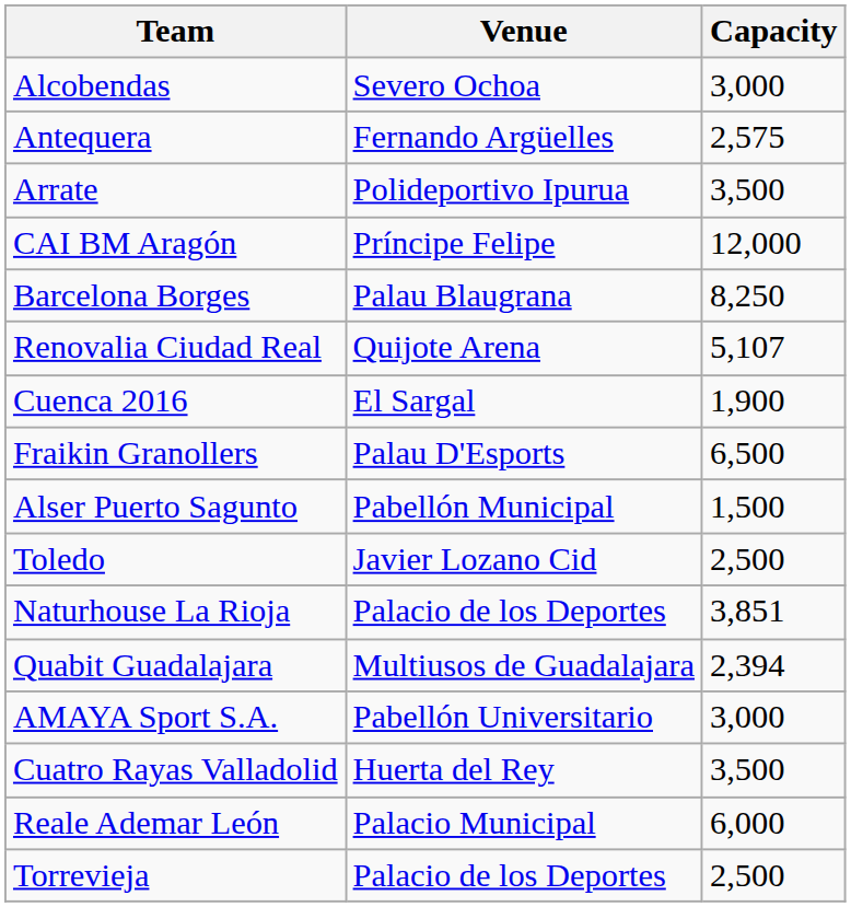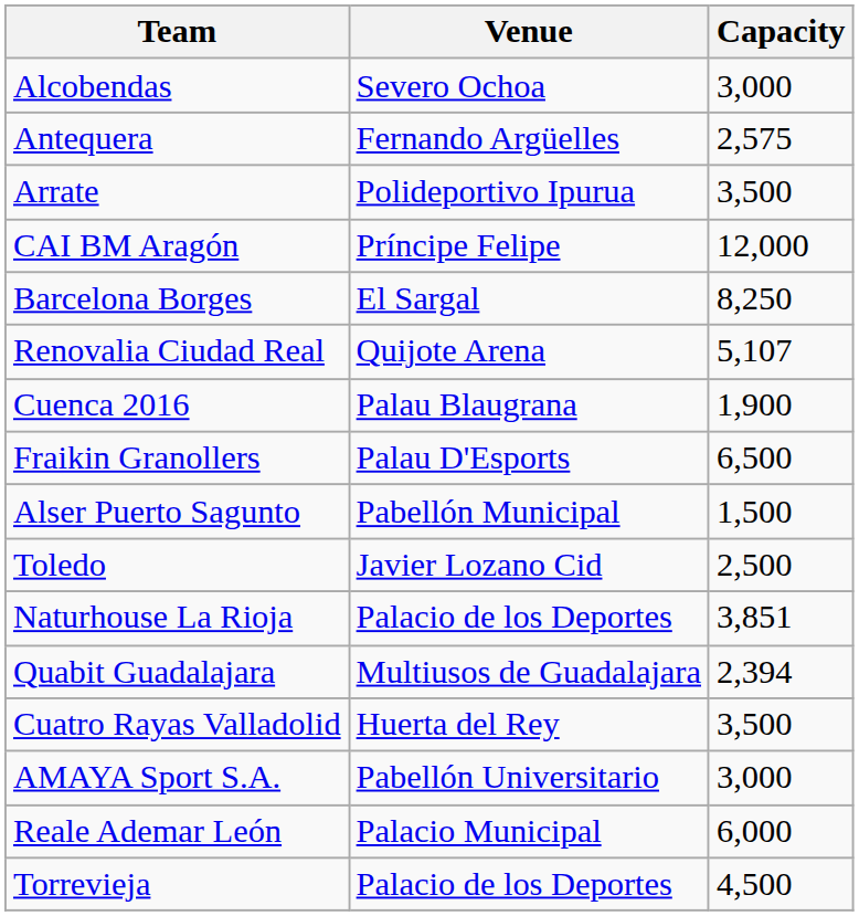Barcelona Borges | Venue: Palau Blaugrana -> El Sargal
Cuenca 2016 | Venue: El Sargal -> Palau Blaugrana
rows swapped: Cuatro Rayas Valladolid <-> AMAYA Sport S.A.
Torrevieja | Capacity: 2,500 -> 4,500
